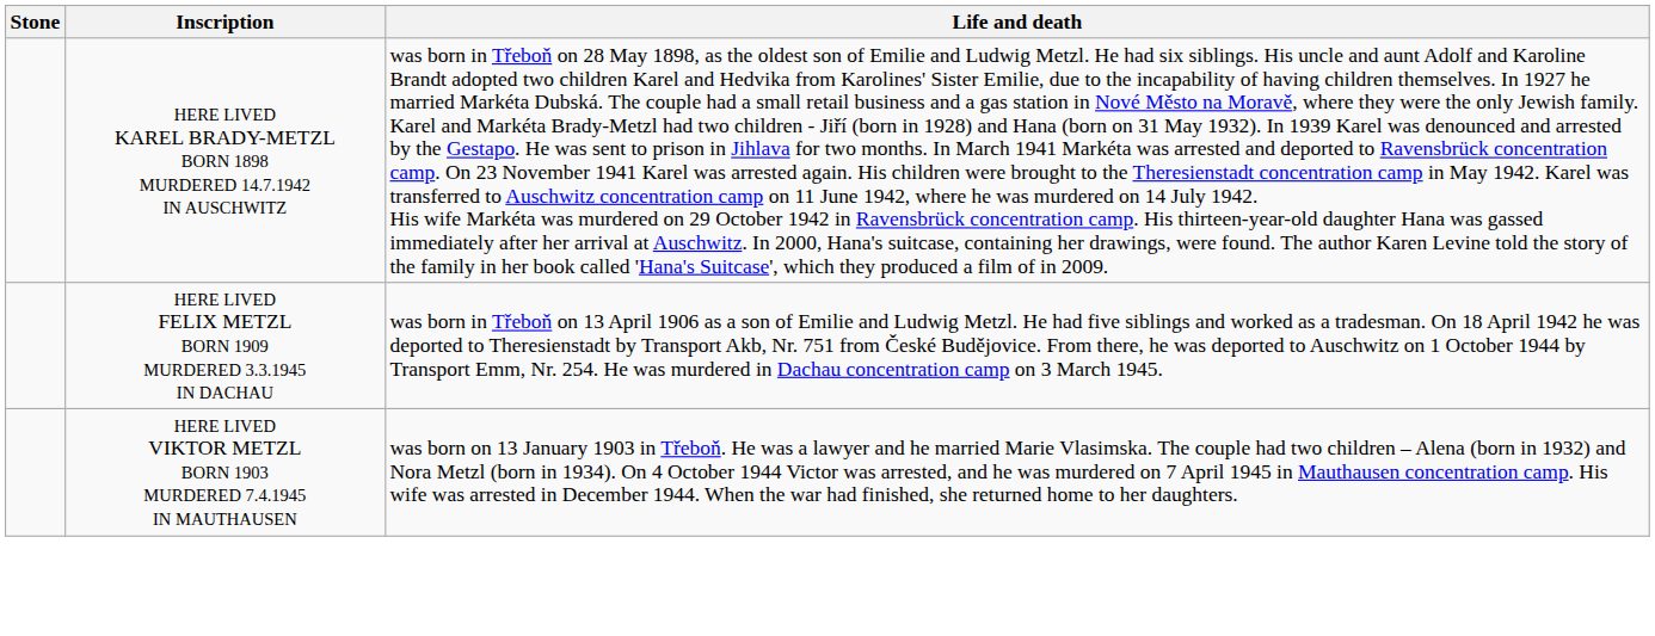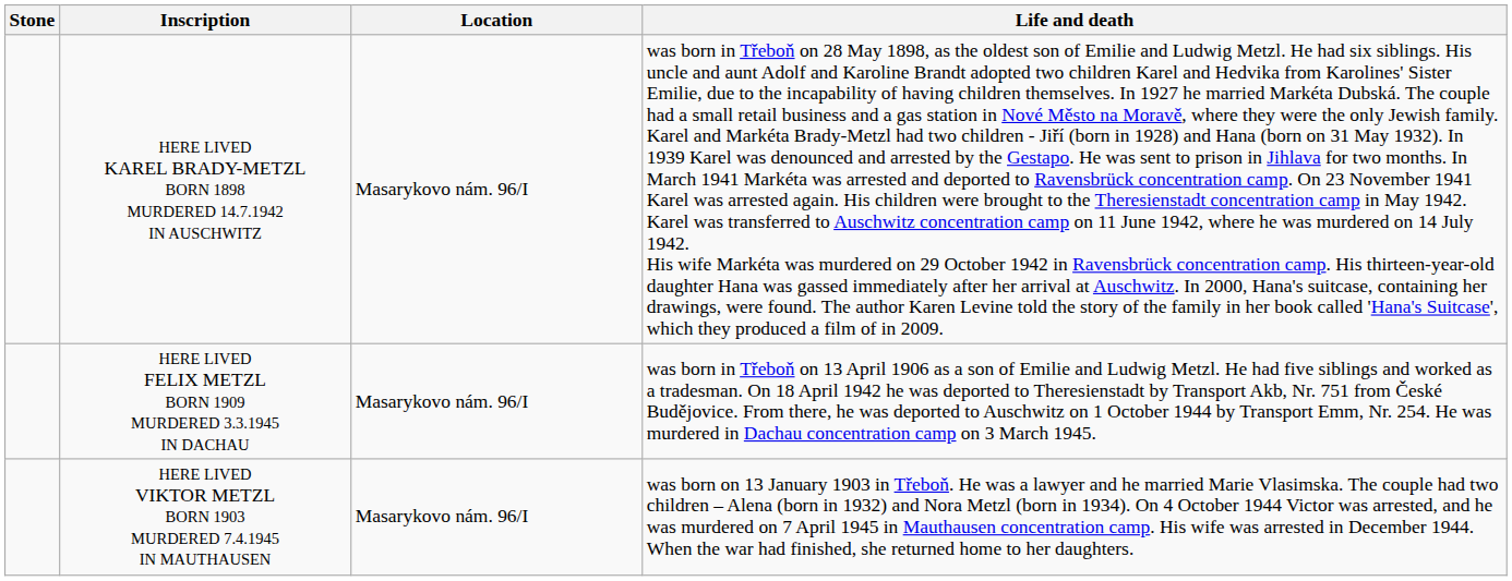+ column: Location | Masarykovo nám. 96/I | Masarykovo nám. 96/I | Masarykovo nám. 96/I
